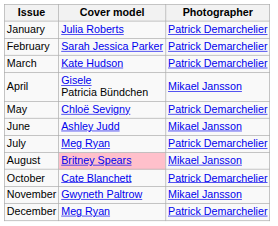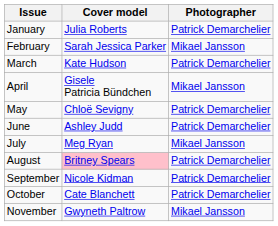February | Photographer: Patrick Demarchelier -> Mikael Jansson
June | Photographer: Mikael Jansson -> Patrick Demarchelier
July | Photographer: Patrick Demarchelier -> Mikael Jansson
August | Photographer: Mikael Jansson -> Patrick Demarchelier
+ row: September | Nicole Kidman | Patrick Demarchelier
- row: December | Meg Ryan | Patrick Demarchelier
